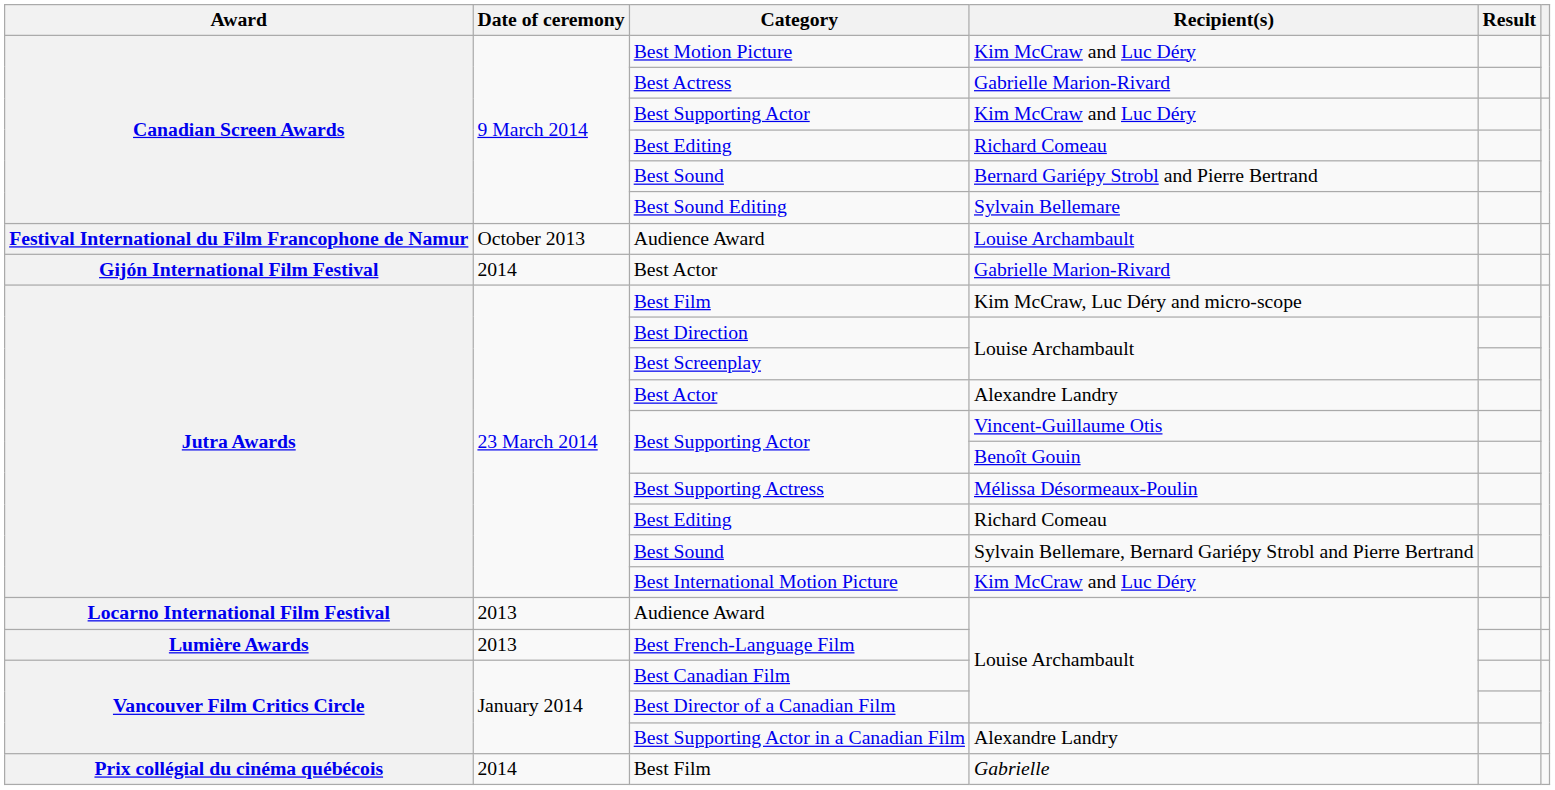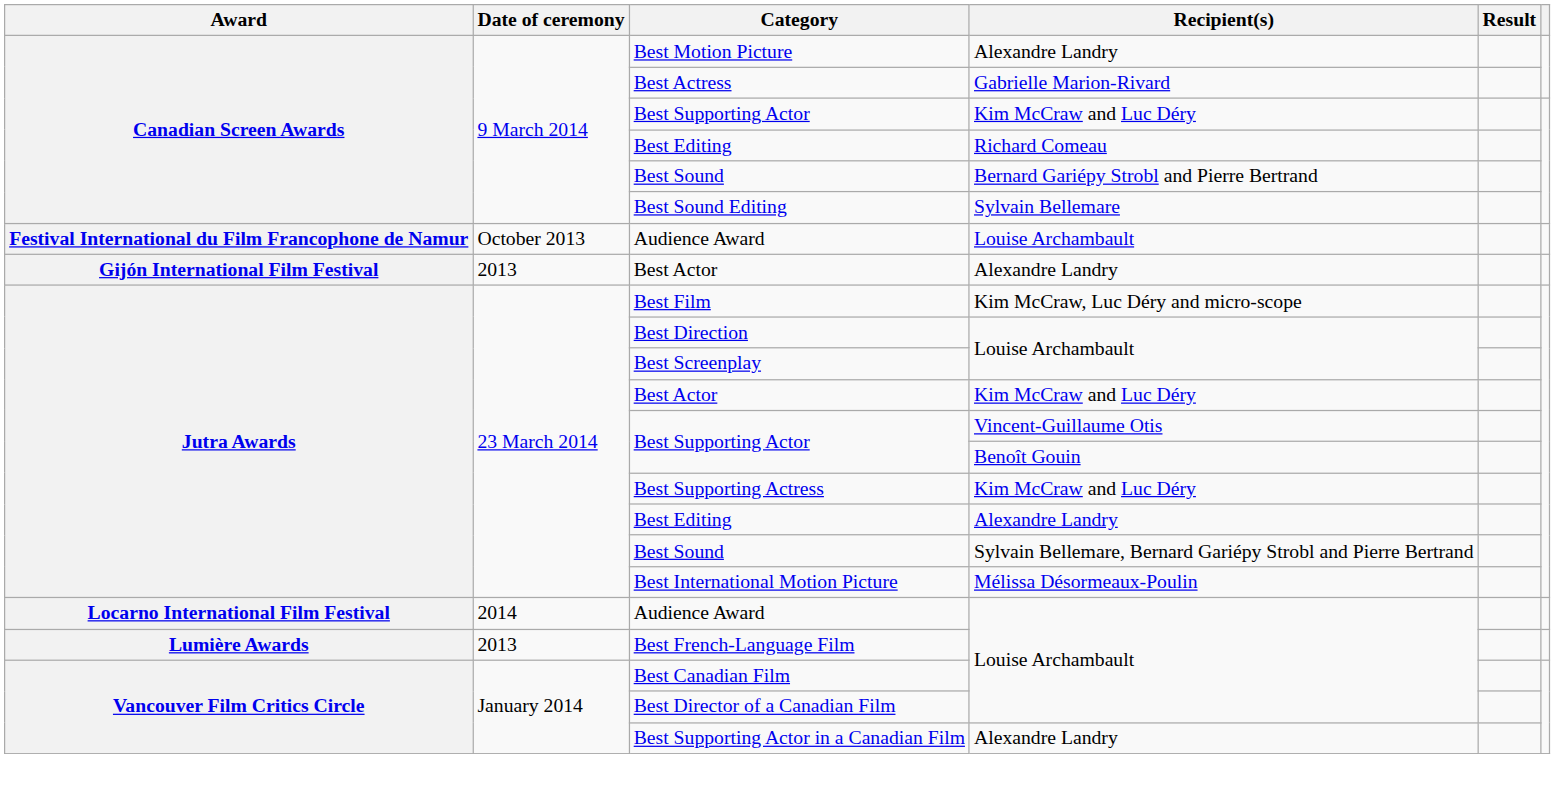Best Motion Picture | Recipient(s): Kim McCraw and Luc Déry -> Alexandre Landry
Gijón International Film Festival / Best Actor | Date of ceremony: 2014 -> 2013
Gijón International Film Festival / Best Actor | Recipient(s): Gabrielle Marion-Rivard -> Alexandre Landry
Jutra Awards / Best Actor | Recipient(s): Alexandre Landry -> Kim McCraw and Luc Déry
Best Supporting Actress | Recipient(s): Mélissa Désormeaux-Poulin -> Kim McCraw and Luc Déry
Jutra Awards / Best Editing | Recipient(s): Richard Comeau -> Alexandre Landry
Best International Motion Picture | Recipient(s): Kim McCraw and Luc Déry -> Mélissa Désormeaux-Poulin
Locarno International Film Festival / Audience Award | Date of ceremony: 2013 -> 2014
- row: Prix collégial du cinéma québécois | 2014 | Best Film | Gabrielle
